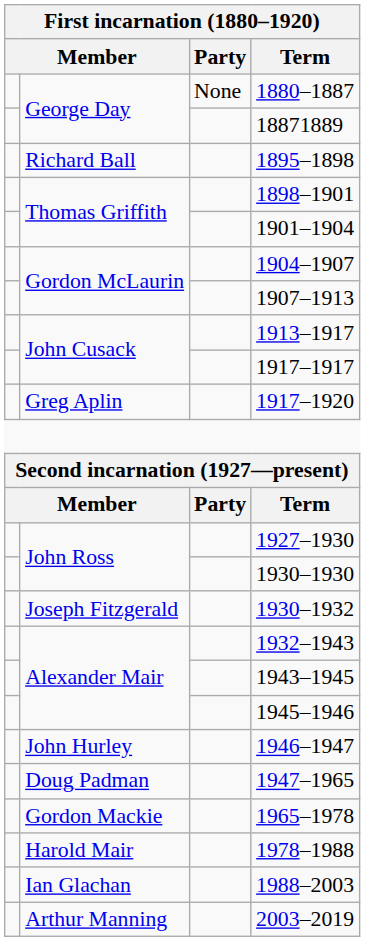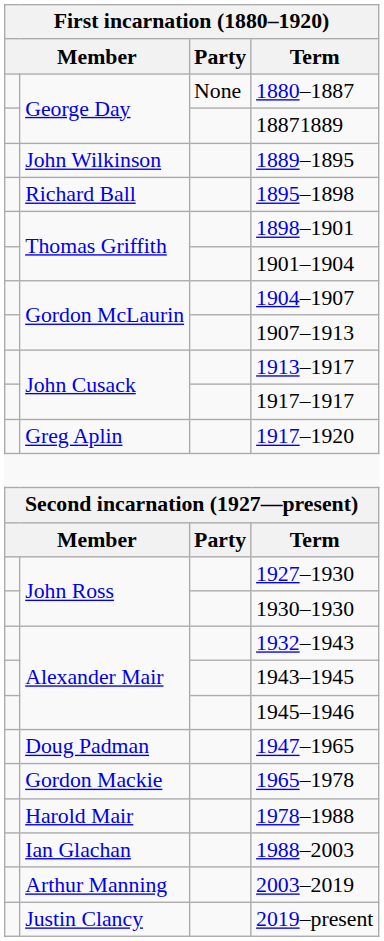+ row: John Wilkinson | 1889–1895
- row: Joseph Fitzgerald | 1930–1932
- row: John Hurley | 1946–1947
+ row: Justin Clancy | 2019–present
